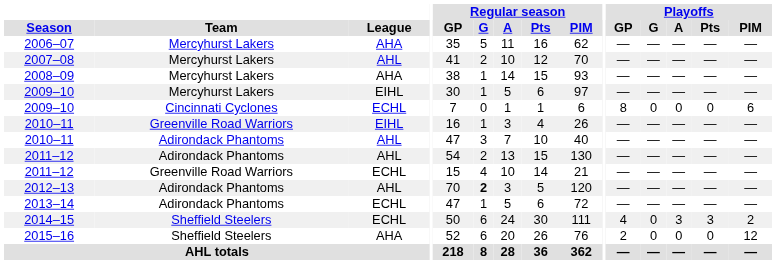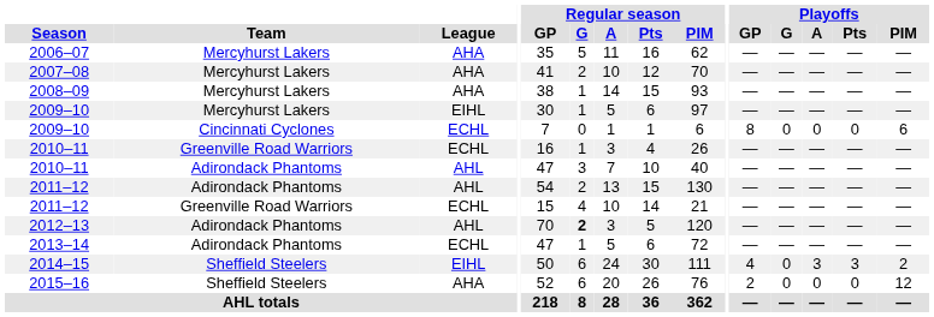2007–08 | League: AHL -> AHA
2010–11 / Greenville Road Warriors | League: EIHL -> ECHL
2014–15 | League: ECHL -> EIHL
